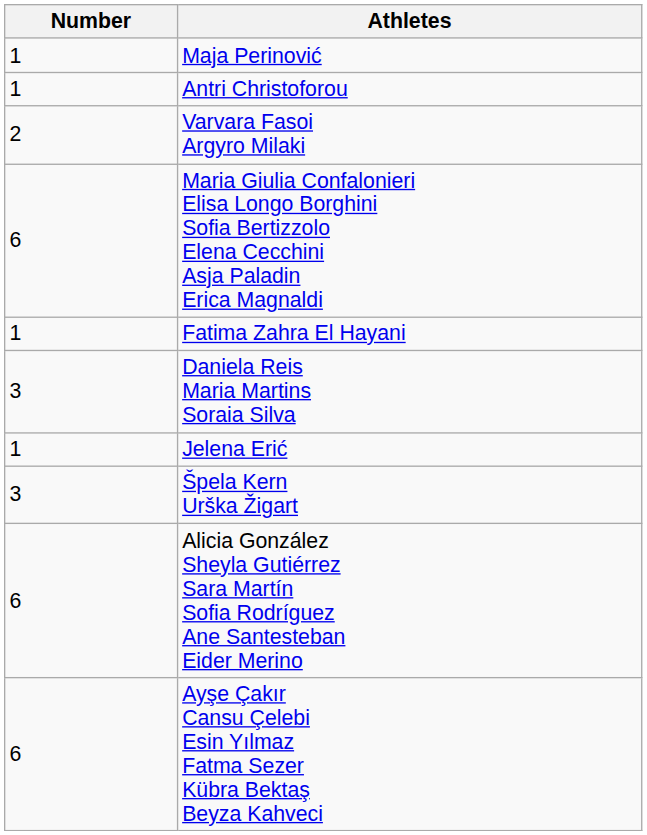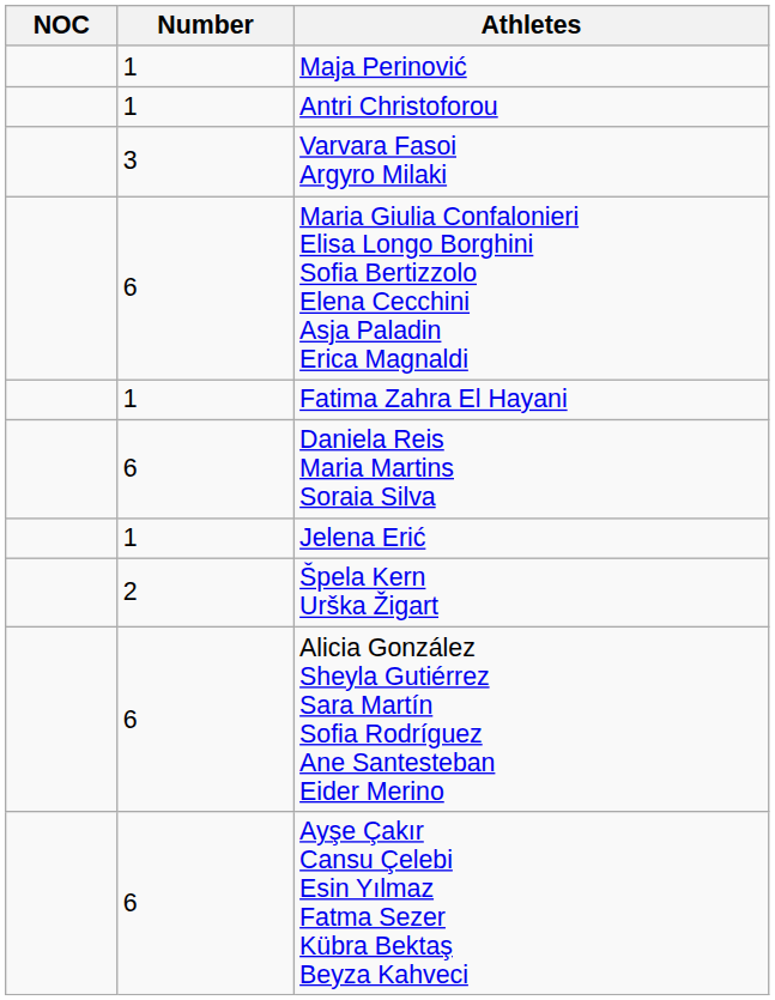+ column: NOC
Varvara Fasoi Argyro Milaki | Number: 2 -> 3
Daniela Reis Maria Martins Soraia Silva | Number: 3 -> 6
Špela Kern Urška Žigart | Number: 3 -> 2
